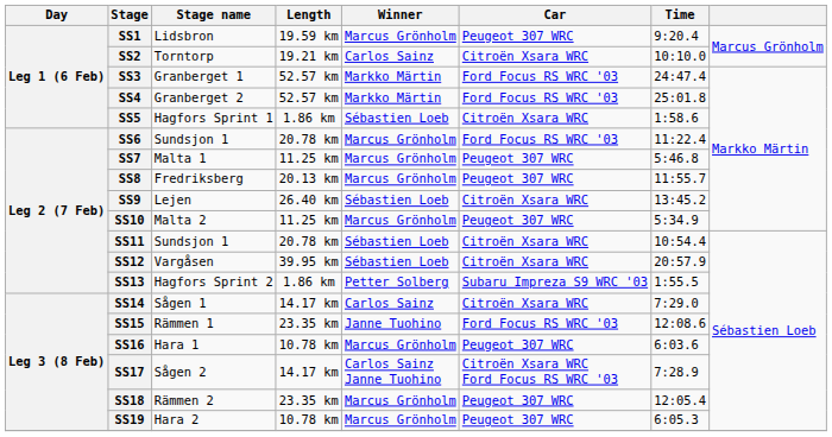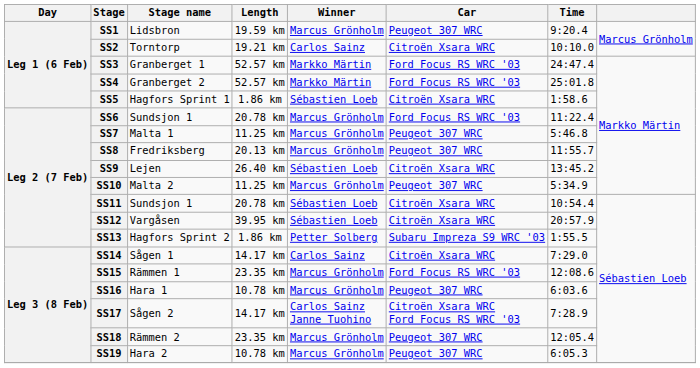SS15 | Winner: Janne Tuohino -> Marcus Grönholm
